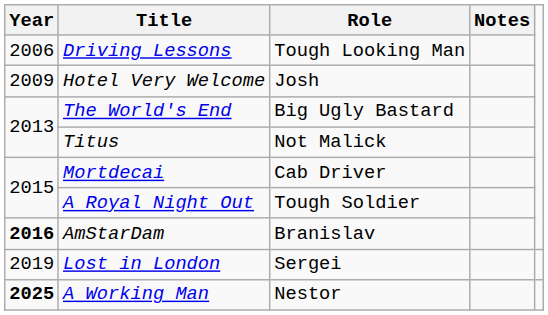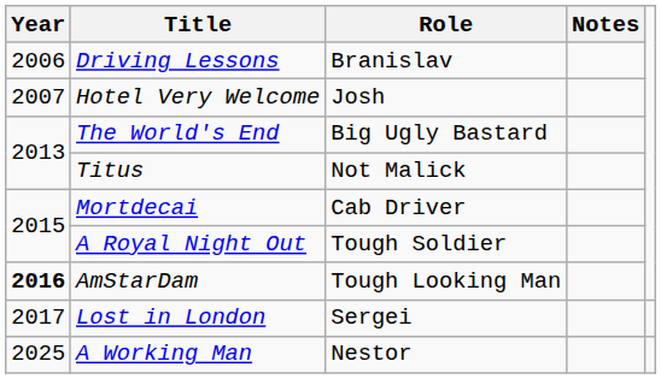Driving Lessons | Role: Tough Looking Man -> Branislav
Hotel Very Welcome | Year: 2009 -> 2007
AmStarDam | Role: Branislav -> Tough Looking Man
Lost in London | Year: 2019 -> 2017
A Working Man | Year: bold -> normal
